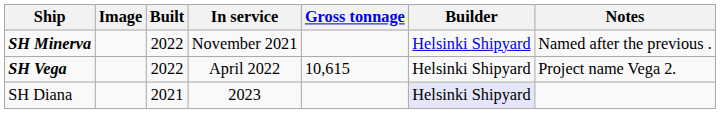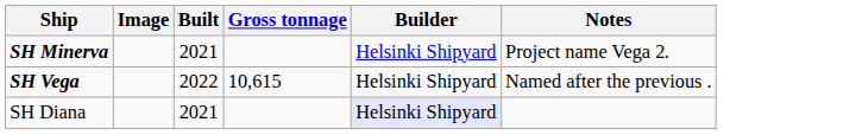- column: In service | November 2021 | April 2022 | 2023
SH Minerva | Built: 2022 -> 2021
SH Minerva | Notes: Named after the previous . -> Project name Vega 2.
SH Vega | Notes: Project name Vega 2. -> Named after the previous .
